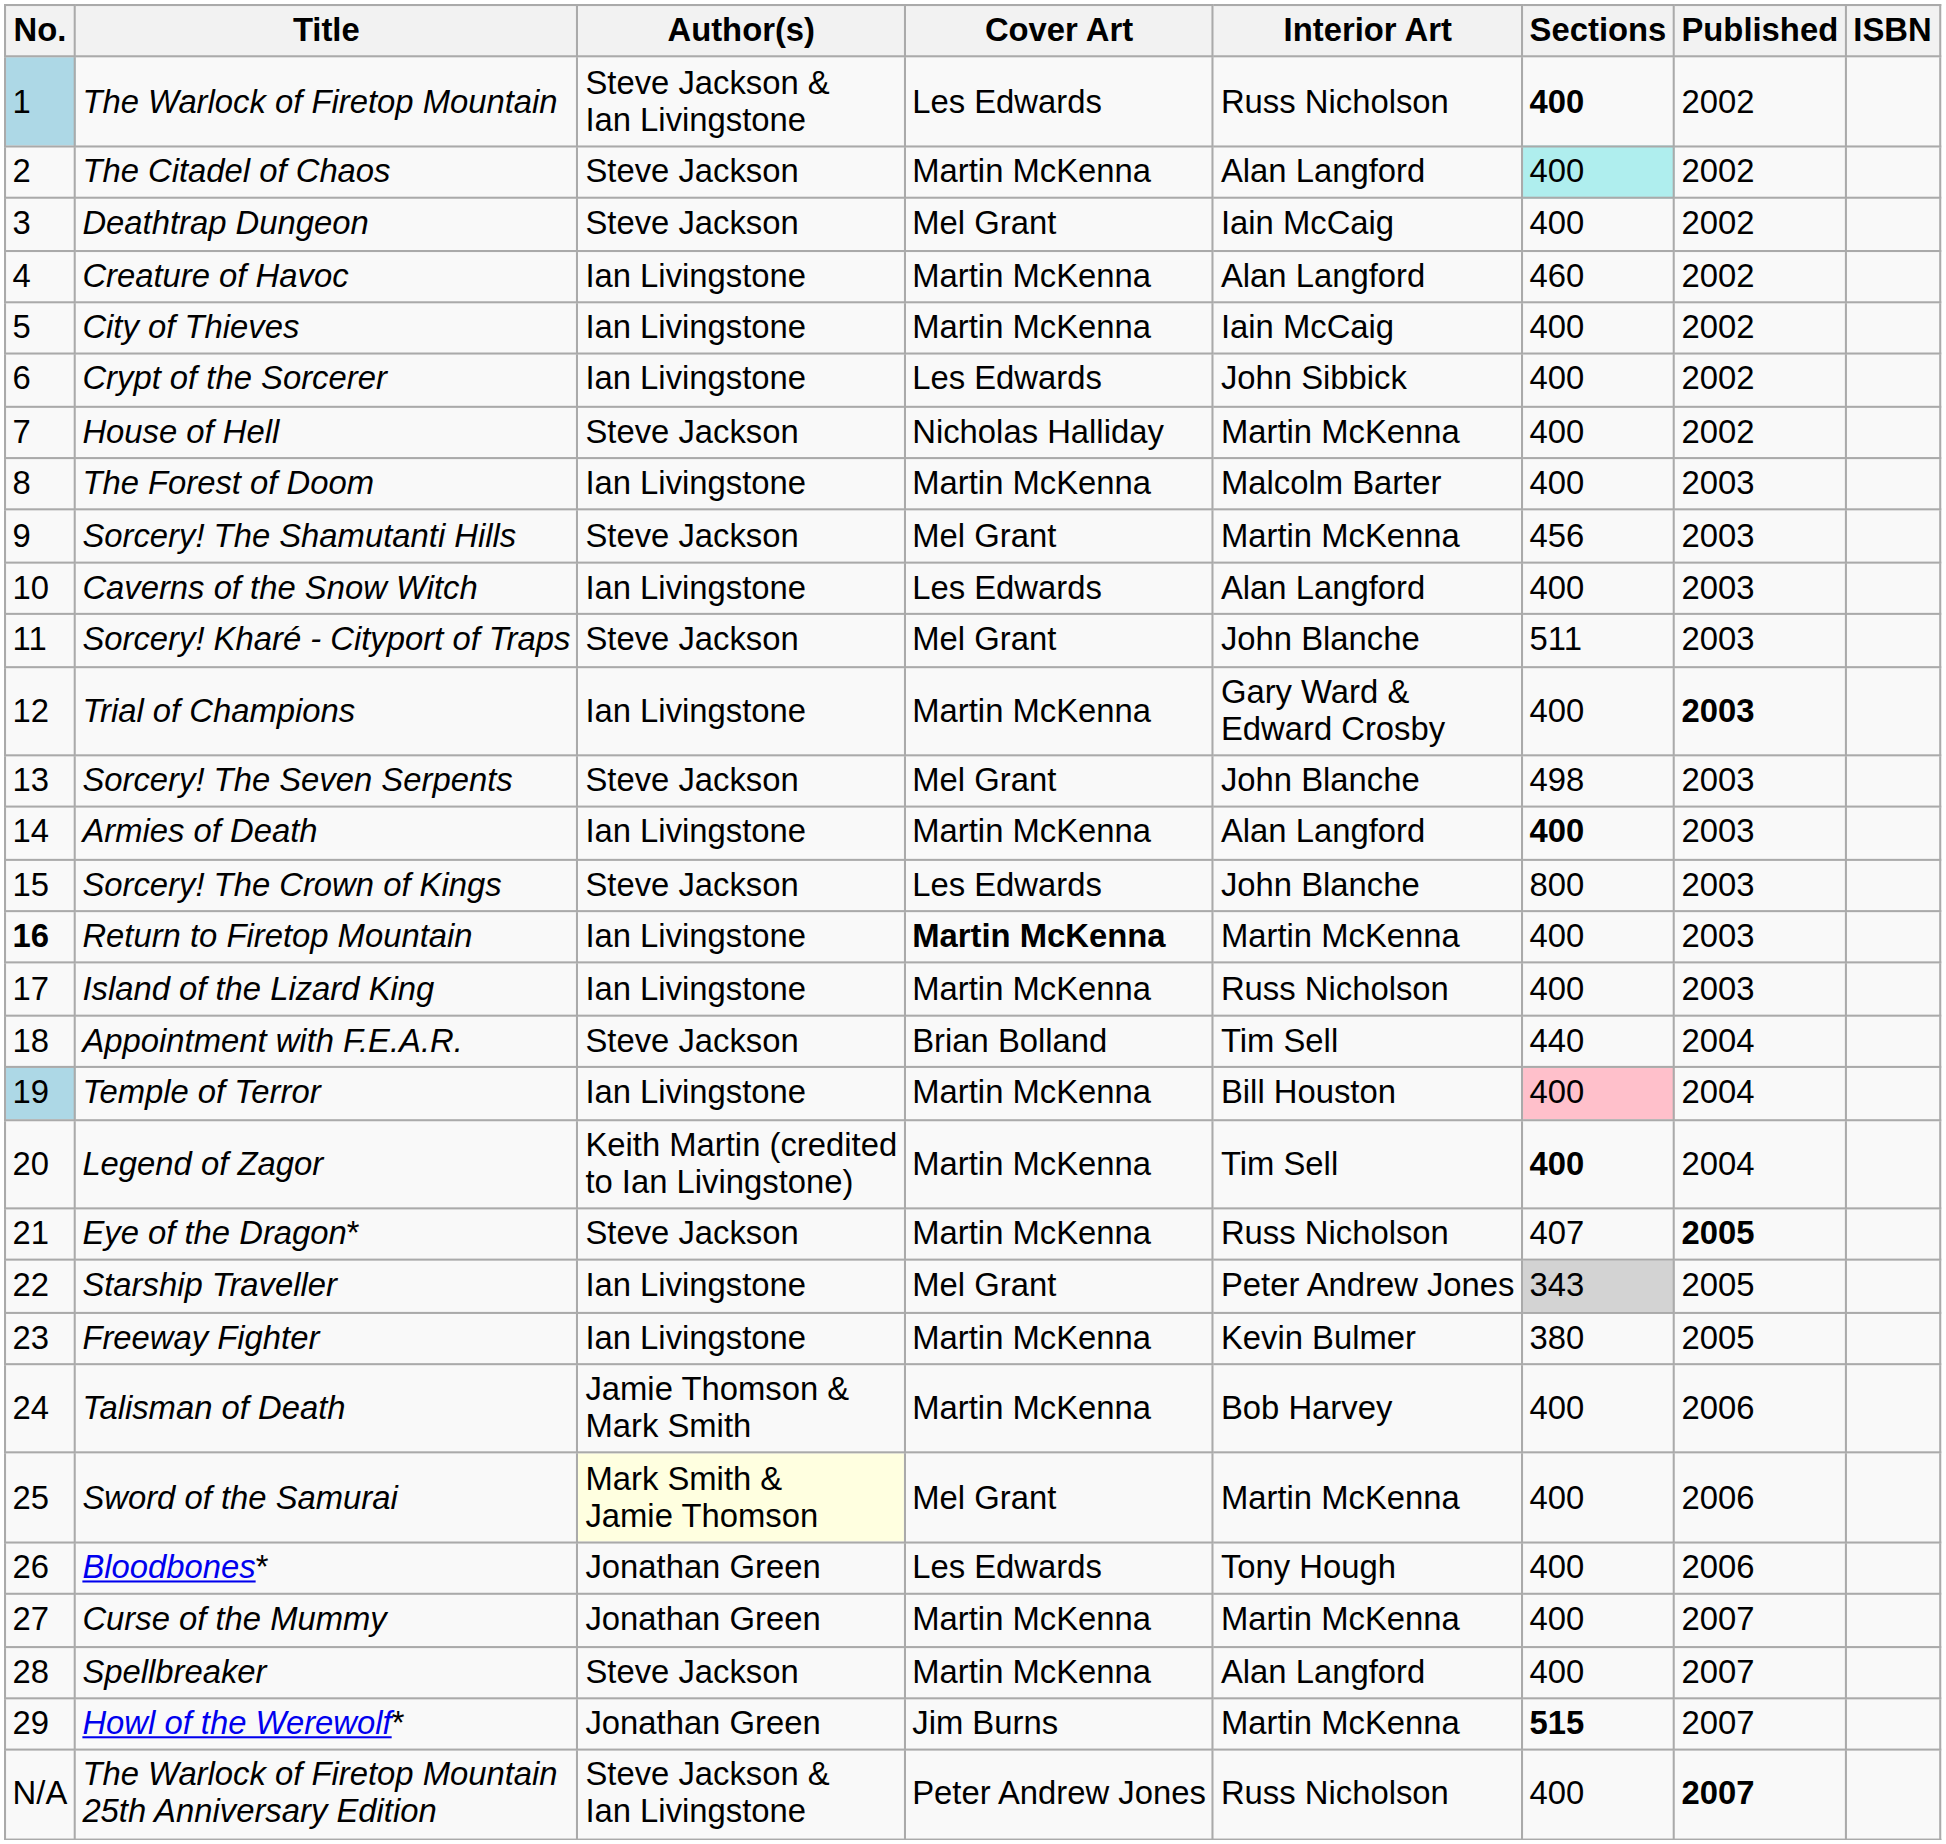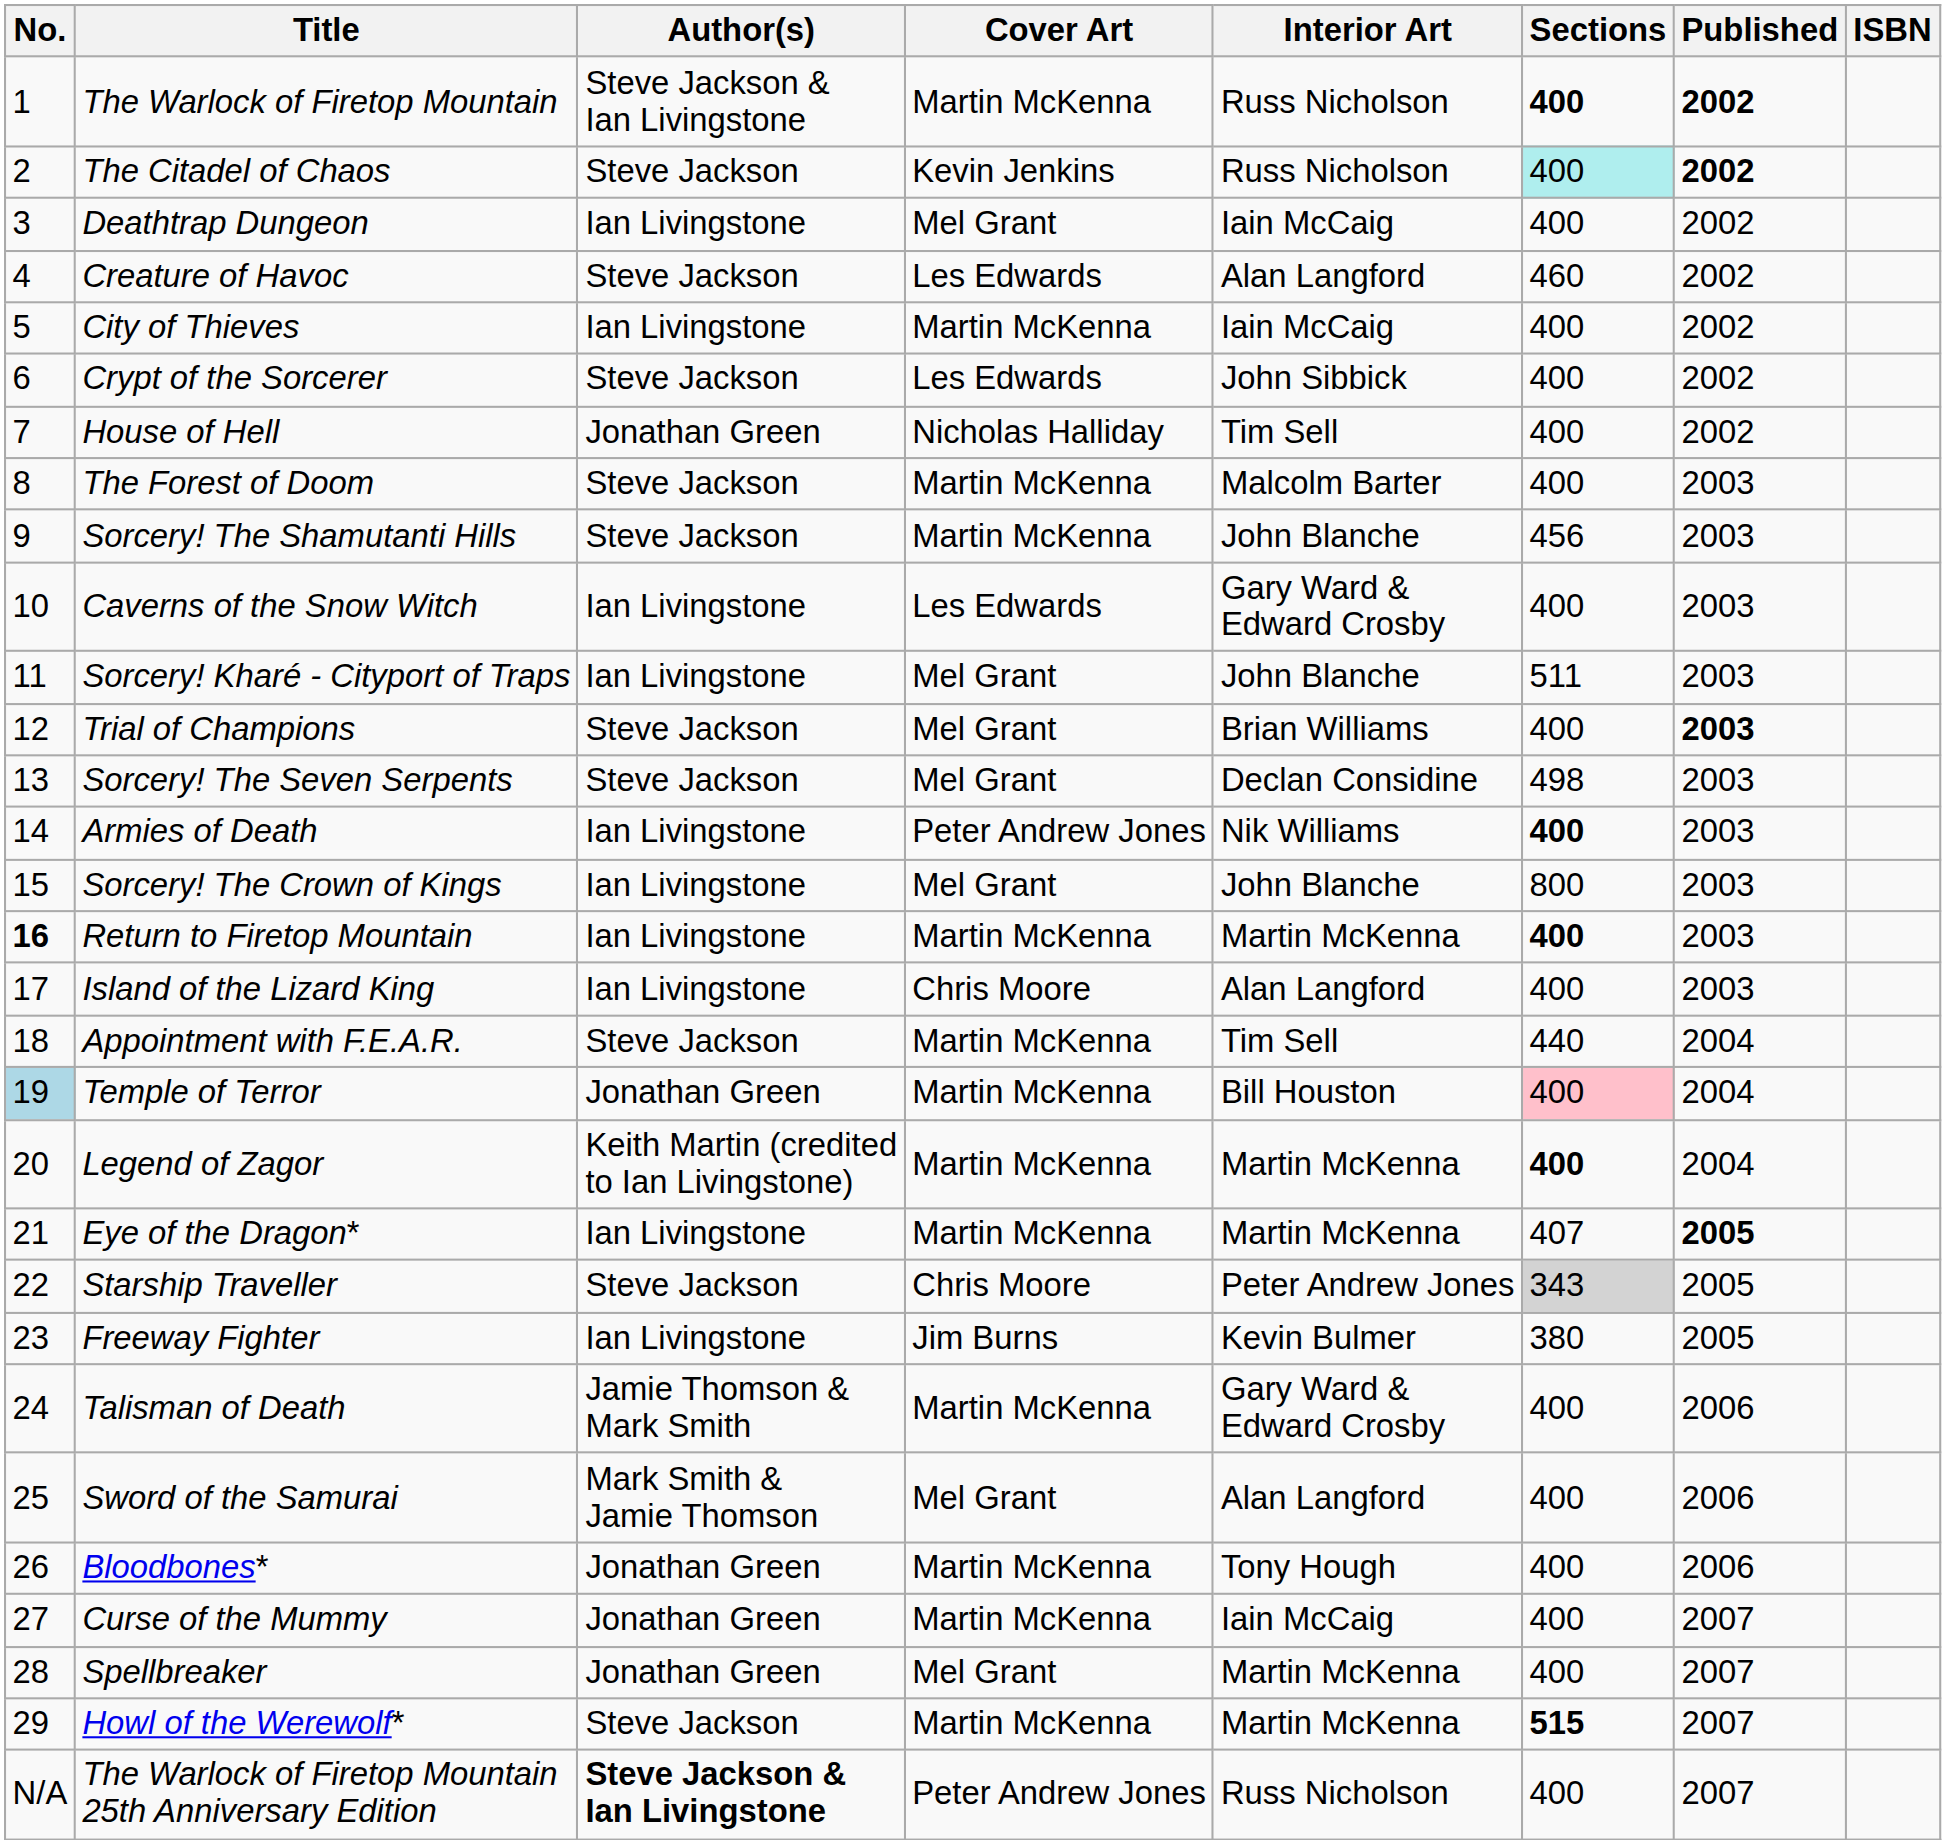The Warlock of Firetop Mountain | No.: lightblue background -> no background
The Warlock of Firetop Mountain | Cover Art: Les Edwards -> Martin McKenna
The Warlock of Firetop Mountain | Published: normal -> bold
The Citadel of Chaos | Cover Art: Martin McKenna -> Kevin Jenkins
The Citadel of Chaos | Interior Art: Alan Langford -> Russ Nicholson
The Citadel of Chaos | Published: normal -> bold
Deathtrap Dungeon | Author(s): Steve Jackson -> Ian Livingstone
Creature of Havoc | Author(s): Ian Livingstone -> Steve Jackson
Creature of Havoc | Cover Art: Martin McKenna -> Les Edwards
Crypt of the Sorcerer | Author(s): Ian Livingstone -> Steve Jackson
House of Hell | Author(s): Steve Jackson -> Jonathan Green
House of Hell | Interior Art: Martin McKenna -> Tim Sell
The Forest of Doom | Author(s): Ian Livingstone -> Steve Jackson
Sorcery! The Shamutanti Hills | Cover Art: Mel Grant -> Martin McKenna
Sorcery! The Shamutanti Hills | Interior Art: Martin McKenna -> John Blanche
Caverns of the Snow Witch | Interior Art: Alan Langford -> Gary Ward & Edward Crosby
Sorcery! Kharé - Cityport of Traps | Author(s): Steve Jackson -> Ian Livingstone
Trial of Champions | Author(s): Ian Livingstone -> Steve Jackson
Trial of Champions | Cover Art: Martin McKenna -> Mel Grant
Trial of Champions | Interior Art: Gary Ward & Edward Crosby -> Brian Williams
Sorcery! The Seven Serpents | Interior Art: John Blanche -> Declan Considine
Armies of Death | Cover Art: Martin McKenna -> Peter Andrew Jones
Armies of Death | Interior Art: Alan Langford -> Nik Williams
Sorcery! The Crown of Kings | Author(s): Steve Jackson -> Ian Livingstone
Sorcery! The Crown of Kings | Cover Art: Les Edwards -> Mel Grant
Return to Firetop Mountain | Cover Art: bold -> normal
Return to Firetop Mountain | Sections: normal -> bold
Island of the Lizard King | Cover Art: Martin McKenna -> Chris Moore
Island of the Lizard King | Interior Art: Russ Nicholson -> Alan Langford
Appointment with F.E.A.R. | Cover Art: Brian Bolland -> Martin McKenna
Temple of Terror | Author(s): Ian Livingstone -> Jonathan Green
Legend of Zagor | Interior Art: Tim Sell -> Martin McKenna
Eye of the Dragon* | Author(s): Steve Jackson -> Ian Livingstone
Eye of the Dragon* | Interior Art: Russ Nicholson -> Martin McKenna
Starship Traveller | Author(s): Ian Livingstone -> Steve Jackson
Starship Traveller | Cover Art: Mel Grant -> Chris Moore
Freeway Fighter | Cover Art: Martin McKenna -> Jim Burns
Talisman of Death | Interior Art: Bob Harvey -> Gary Ward & Edward Crosby
Sword of the Samurai | Author(s): lightyellow background -> no background
Sword of the Samurai | Interior Art: Martin McKenna -> Alan Langford
Bloodbones* | Cover Art: Les Edwards -> Martin McKenna
Curse of the Mummy | Interior Art: Martin McKenna -> Iain McCaig
Spellbreaker | Author(s): Steve Jackson -> Jonathan Green
Spellbreaker | Cover Art: Martin McKenna -> Mel Grant
Spellbreaker | Interior Art: Alan Langford -> Martin McKenna
Howl of the Werewolf* | Author(s): Jonathan Green -> Steve Jackson
Howl of the Werewolf* | Cover Art: Jim Burns -> Martin McKenna
The Warlock of Firetop Mountain 25th Anniversary Edition | Author(s): normal -> bold
The Warlock of Firetop Mountain 25th Anniversary Edition | Published: bold -> normal
